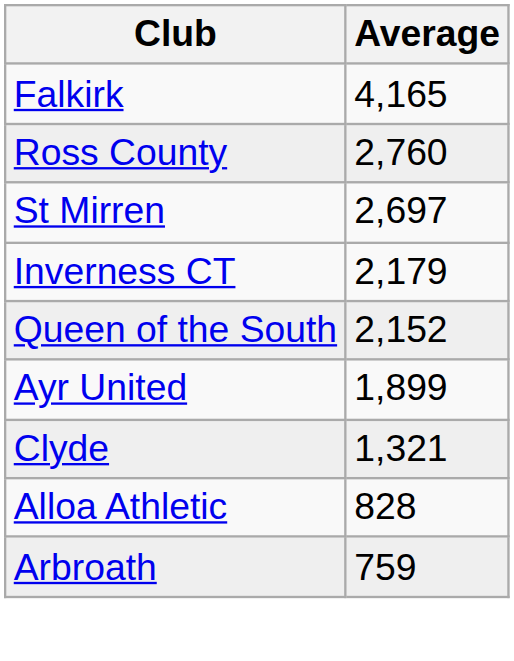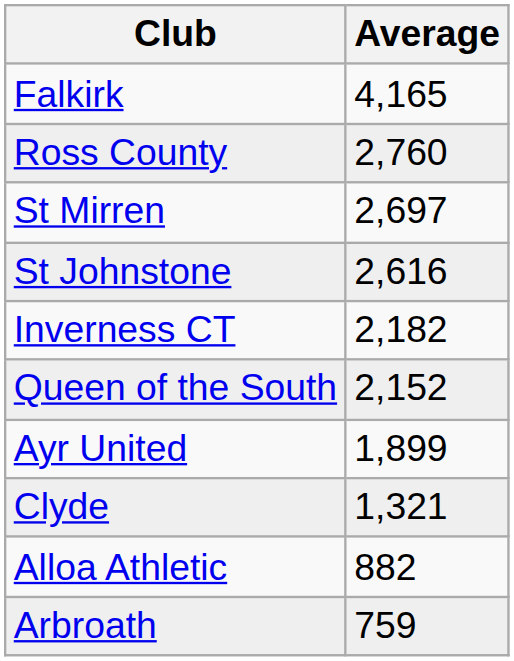+ row: St Johnstone | 2,616
Inverness CT | Average: 2,179 -> 2,182
Alloa Athletic | Average: 828 -> 882
